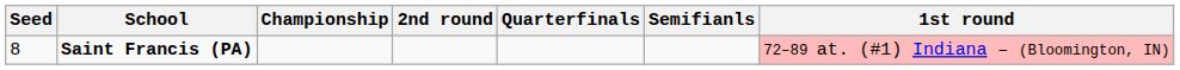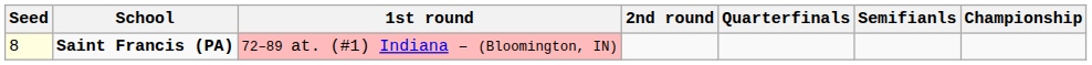columns swapped: 1st round <-> Championship
Saint Francis (PA) | Seed: no background -> lightyellow background
